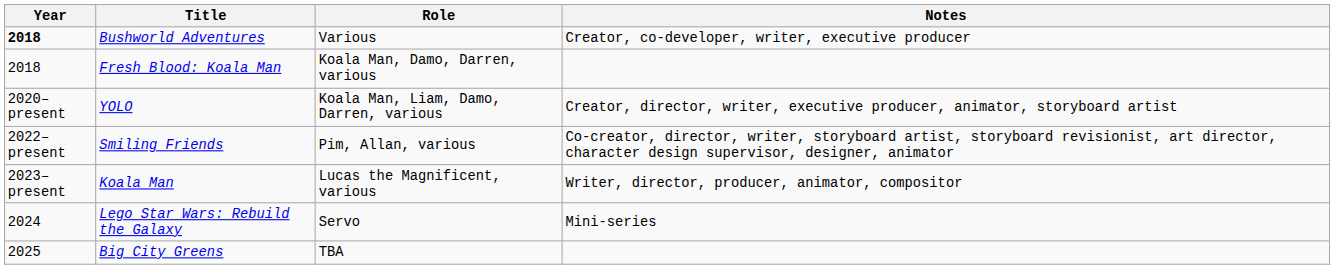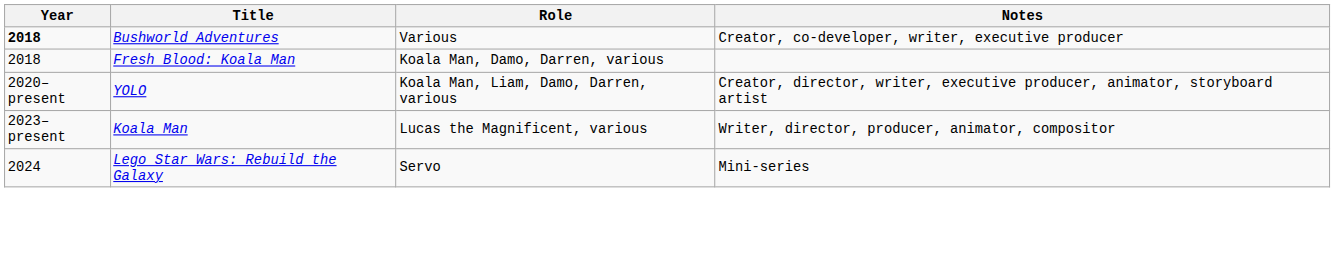- row: 2022–present | Smiling Friends | Pim, Allan, various | Co-creator, director, writer, storyboard artist, storyboard revisionist, art director, character design supervisor, designer, animator
- row: 2025 | Big City Greens | TBA
